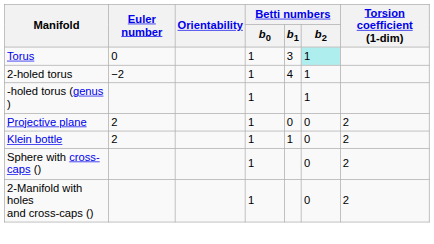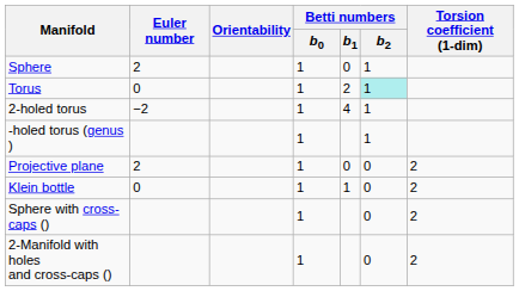+ row: Sphere | 2 | 1 | 0 | 1
Torus | Betti numbers / b1: 3 -> 2
Klein bottle | Euler number: 2 -> 0
